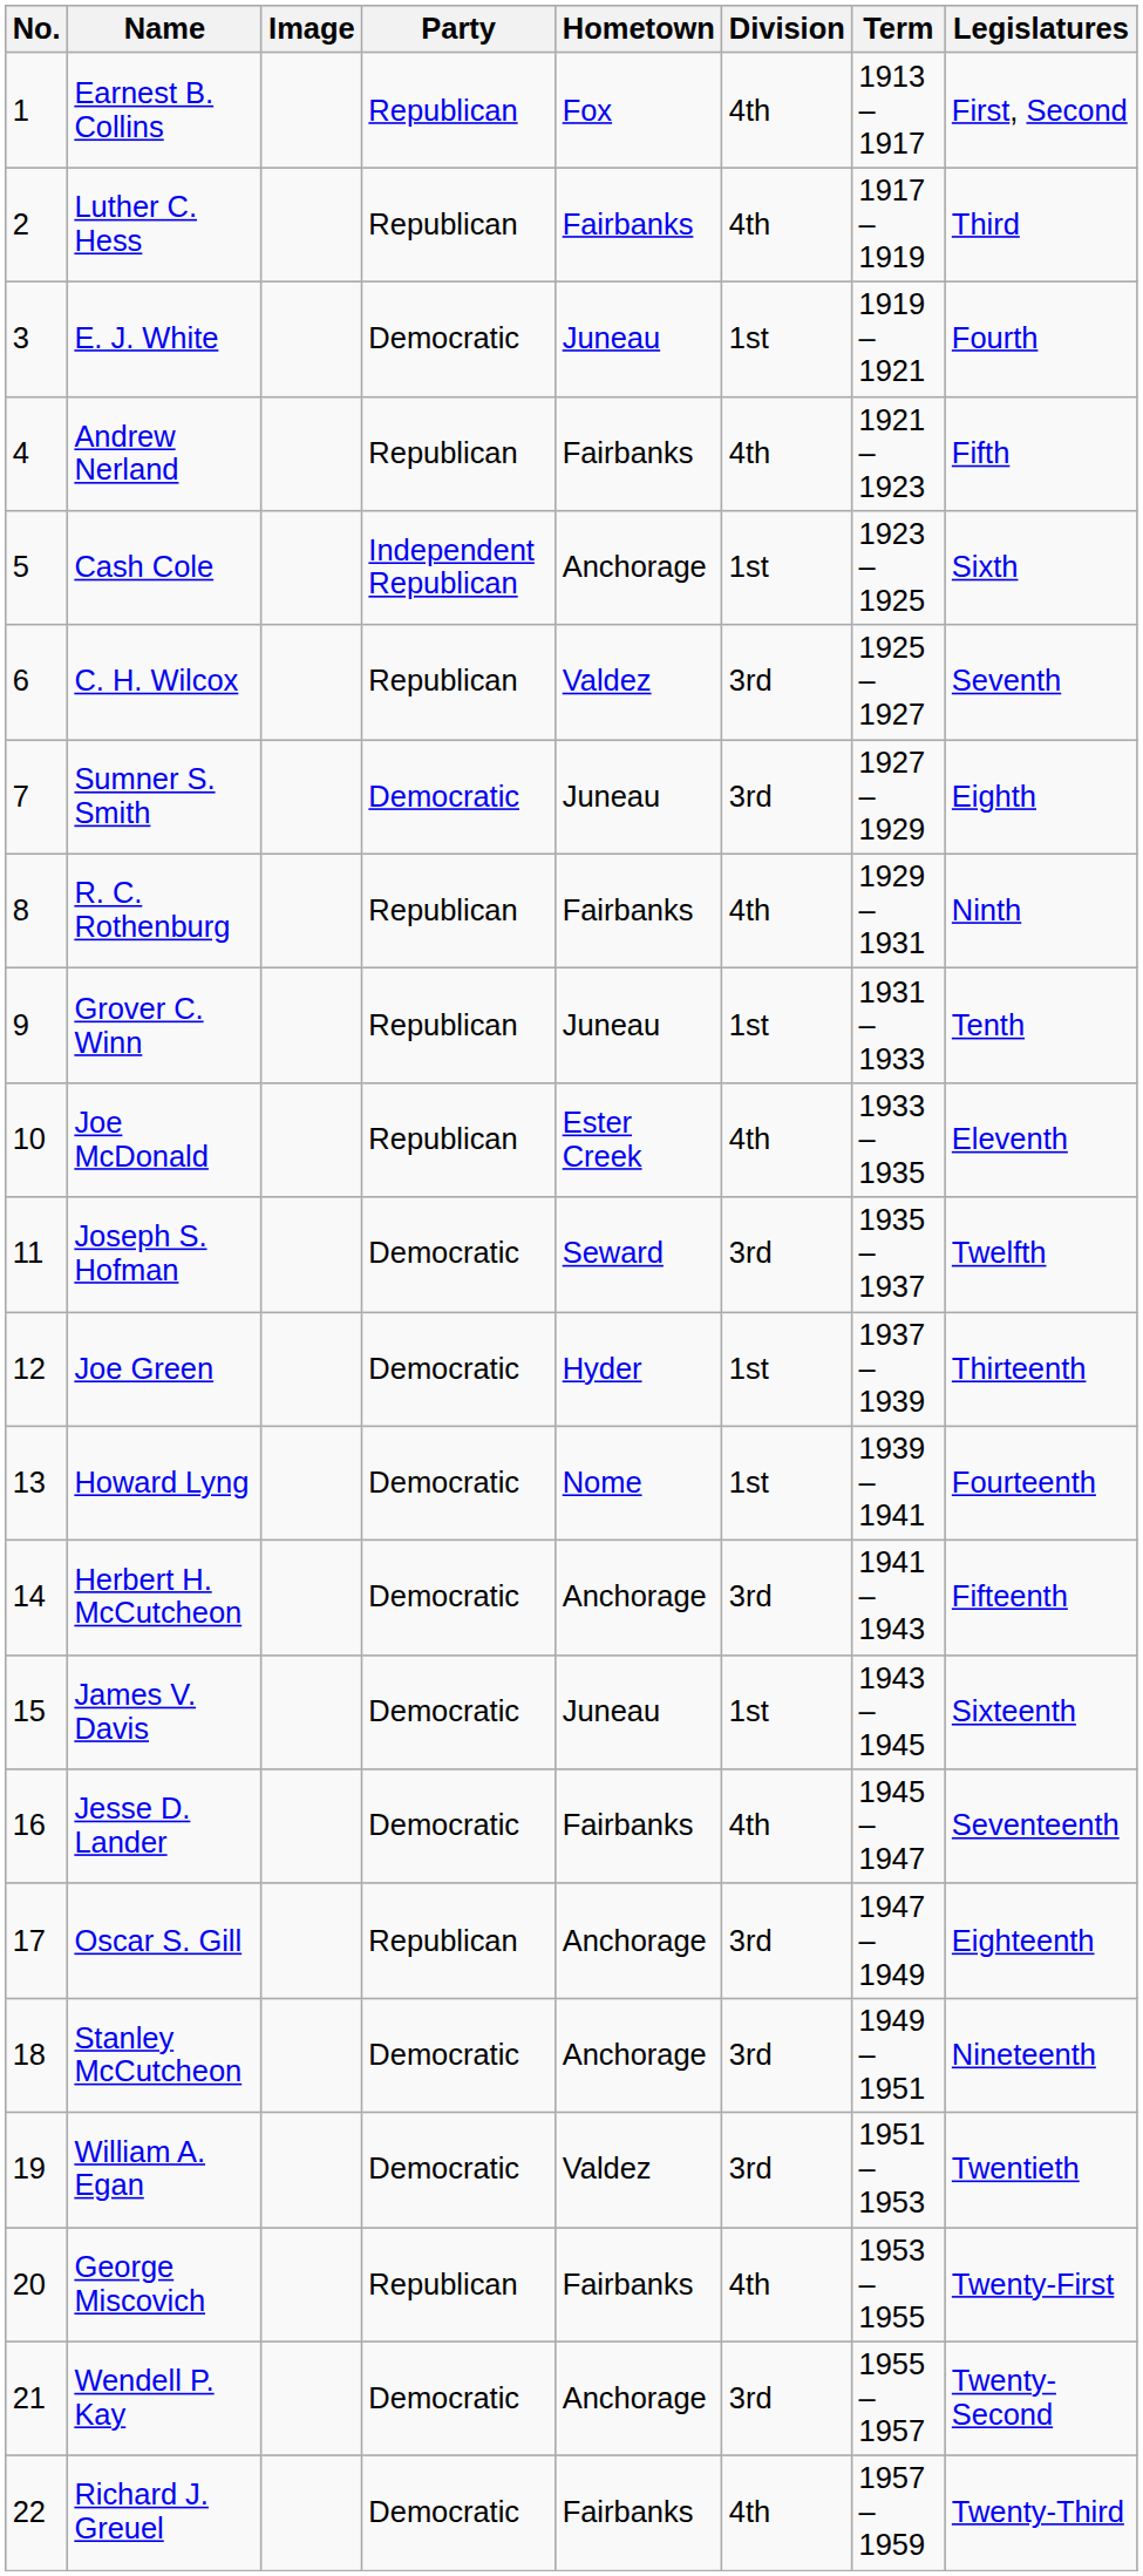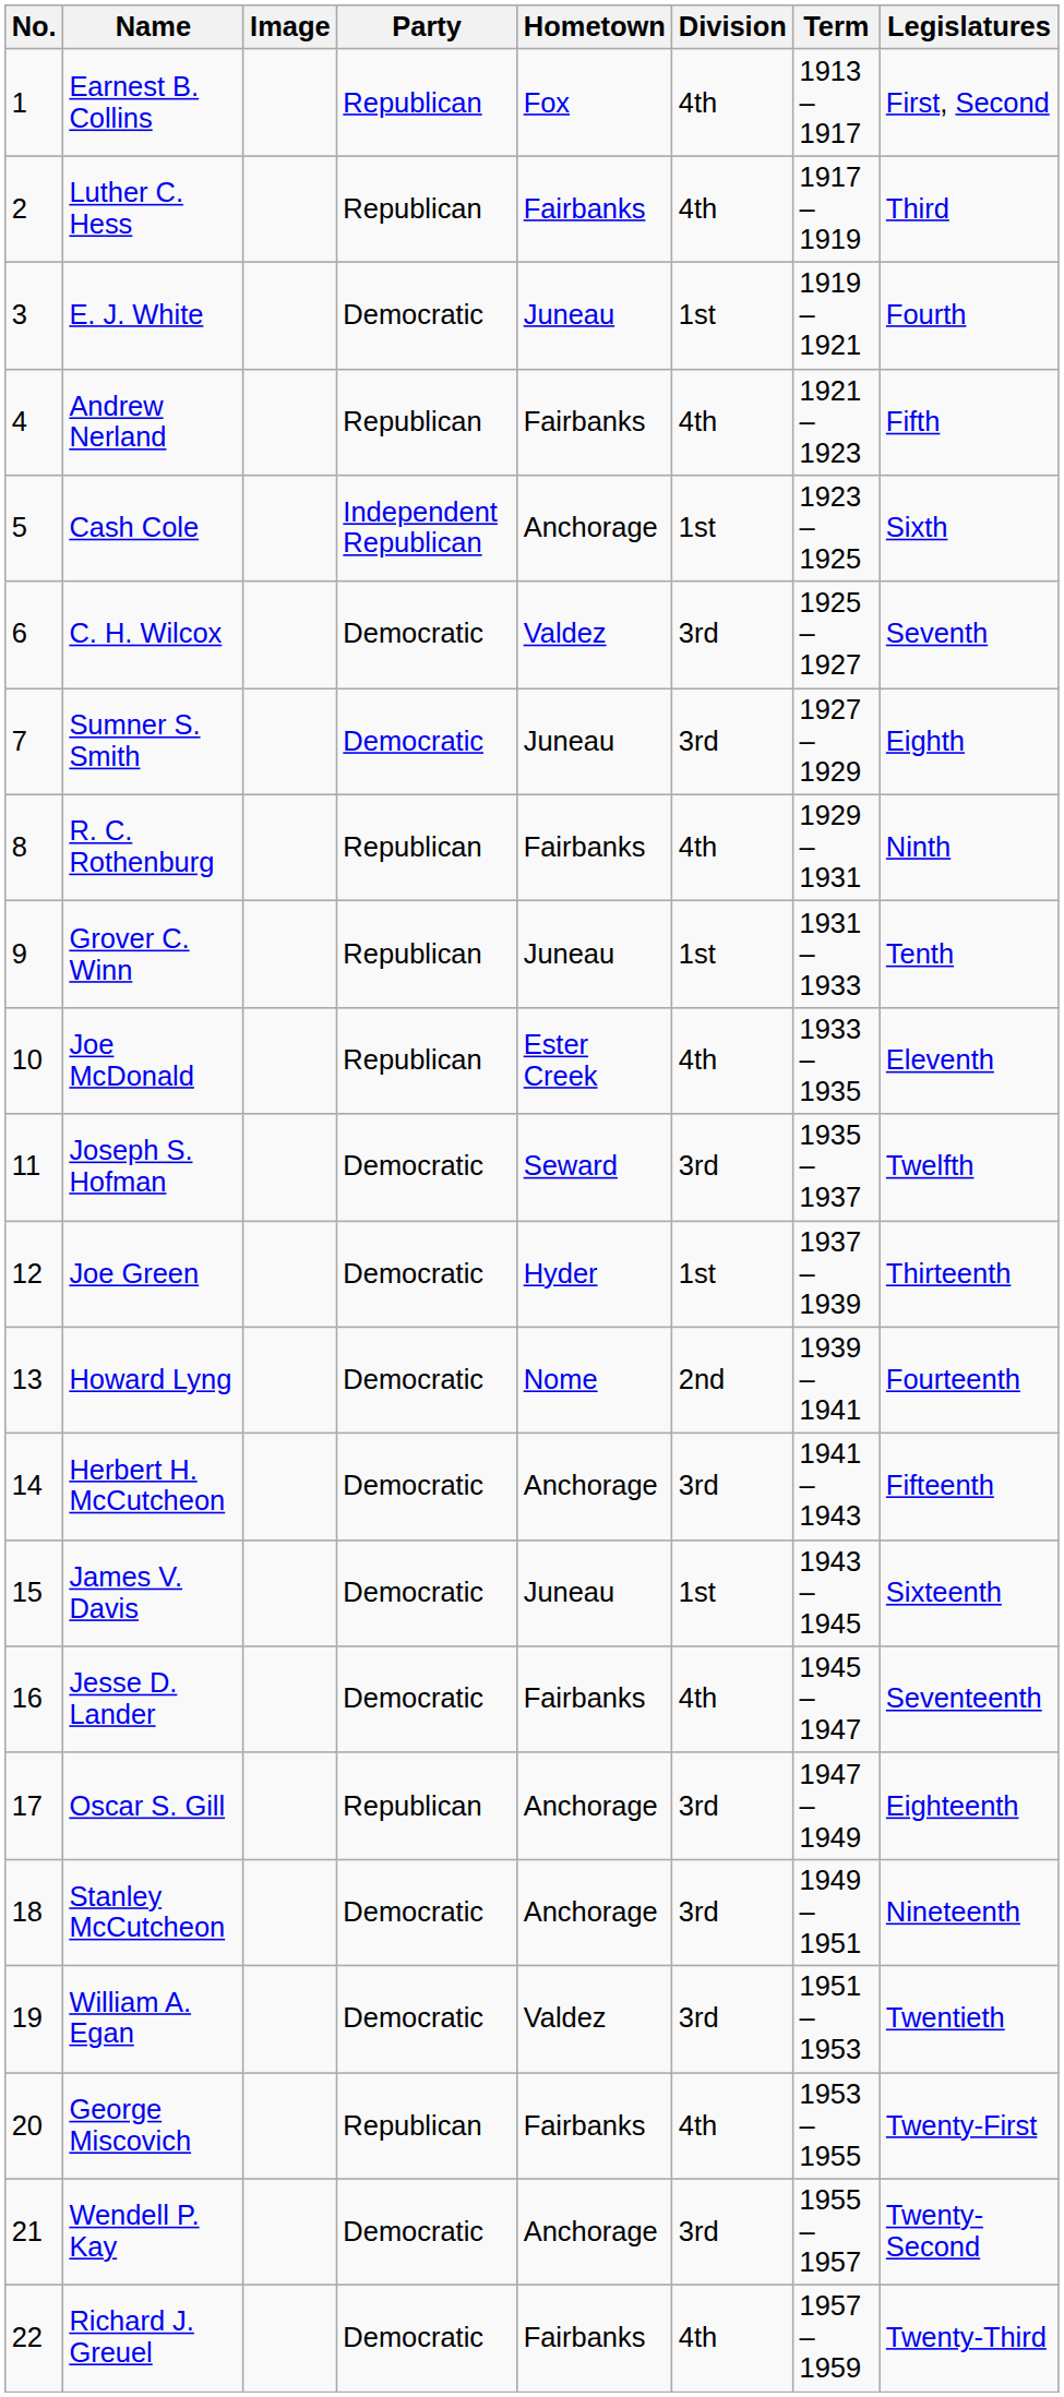C. H. Wilcox | Party: Republican -> Democratic
Howard Lyng | Division: 1st -> 2nd
